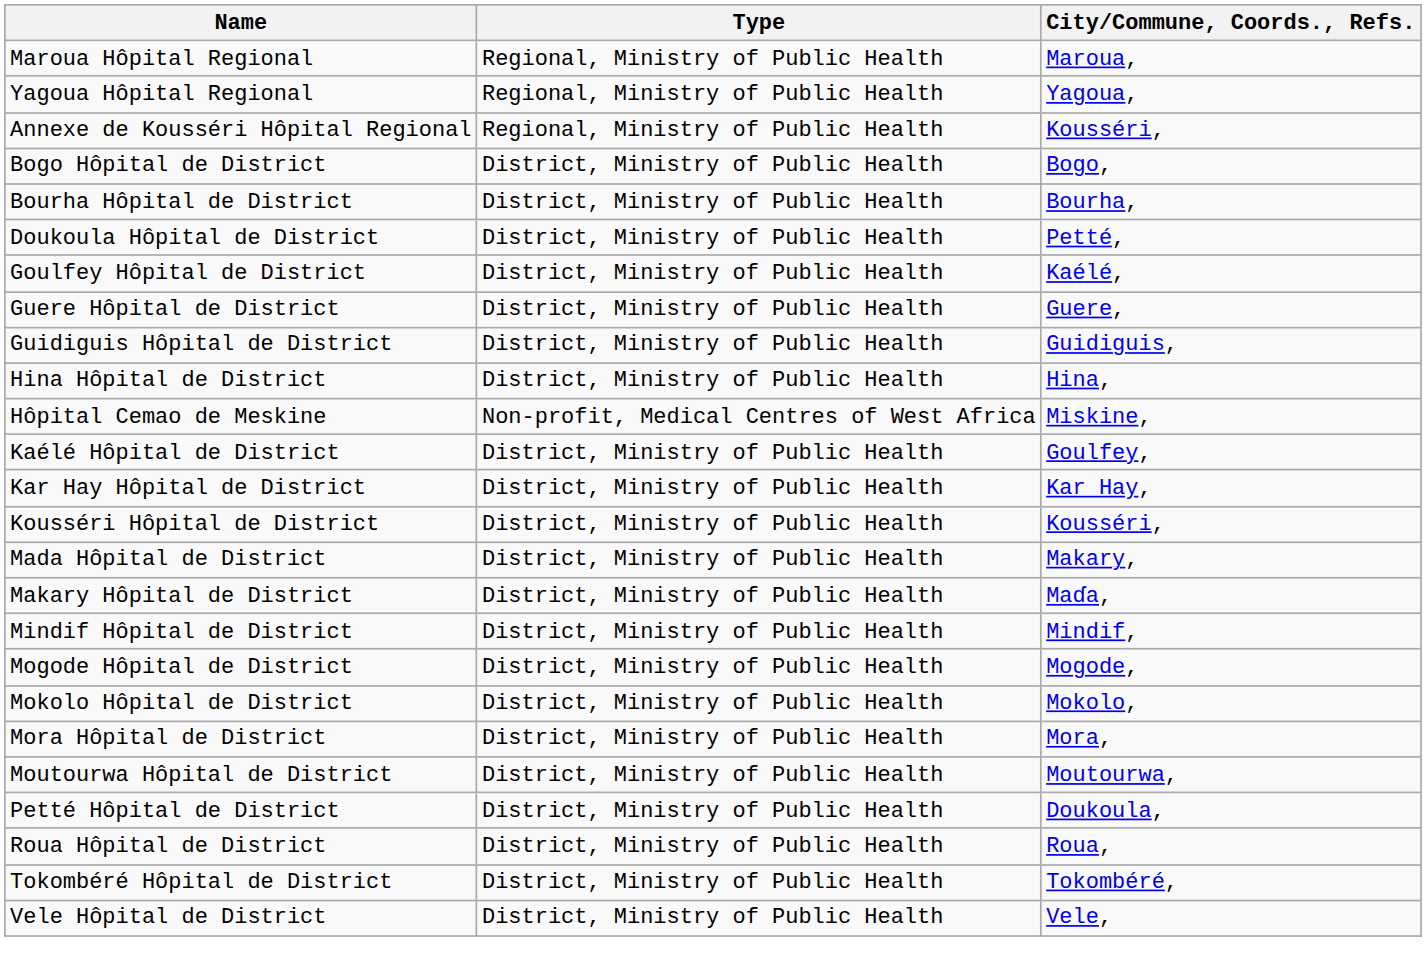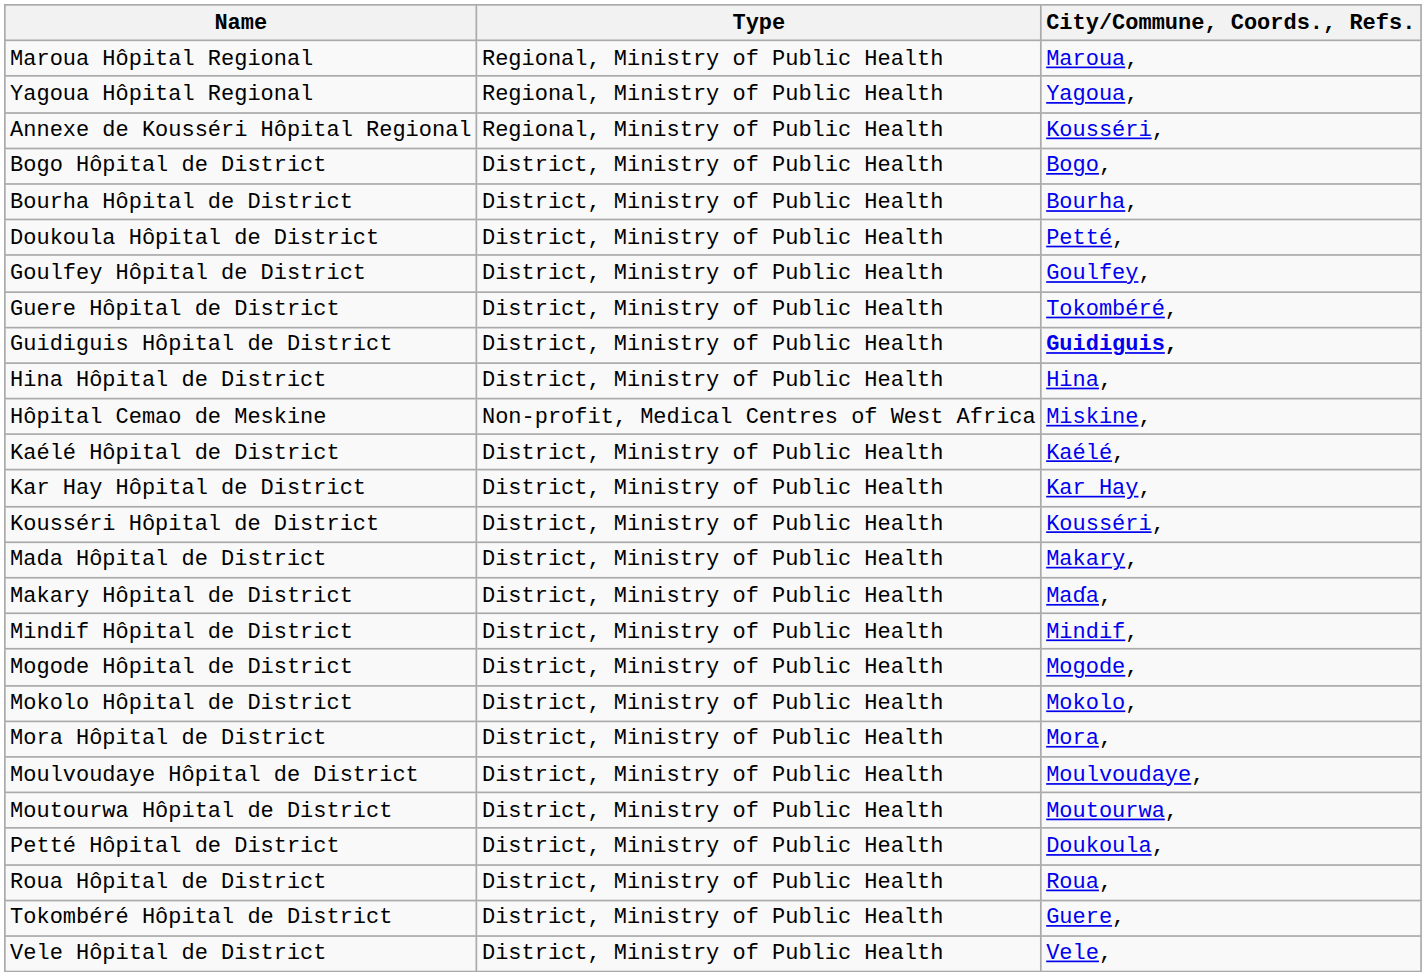Goulfey Hôpital de District | City/Commune, Coords., Refs.: Kaélé, -> Goulfey,
Guere Hôpital de District | City/Commune, Coords., Refs.: Guere, -> Tokombéré,
Guidiguis Hôpital de District | City/Commune, Coords., Refs.: normal -> bold
Kaélé Hôpital de District | City/Commune, Coords., Refs.: Goulfey, -> Kaélé,
+ row: Moulvoudaye Hôpital de District | District, Ministry of Public Health | Moulvoudaye,
Tokombéré Hôpital de District | City/Commune, Coords., Refs.: Tokombéré, -> Guere,
